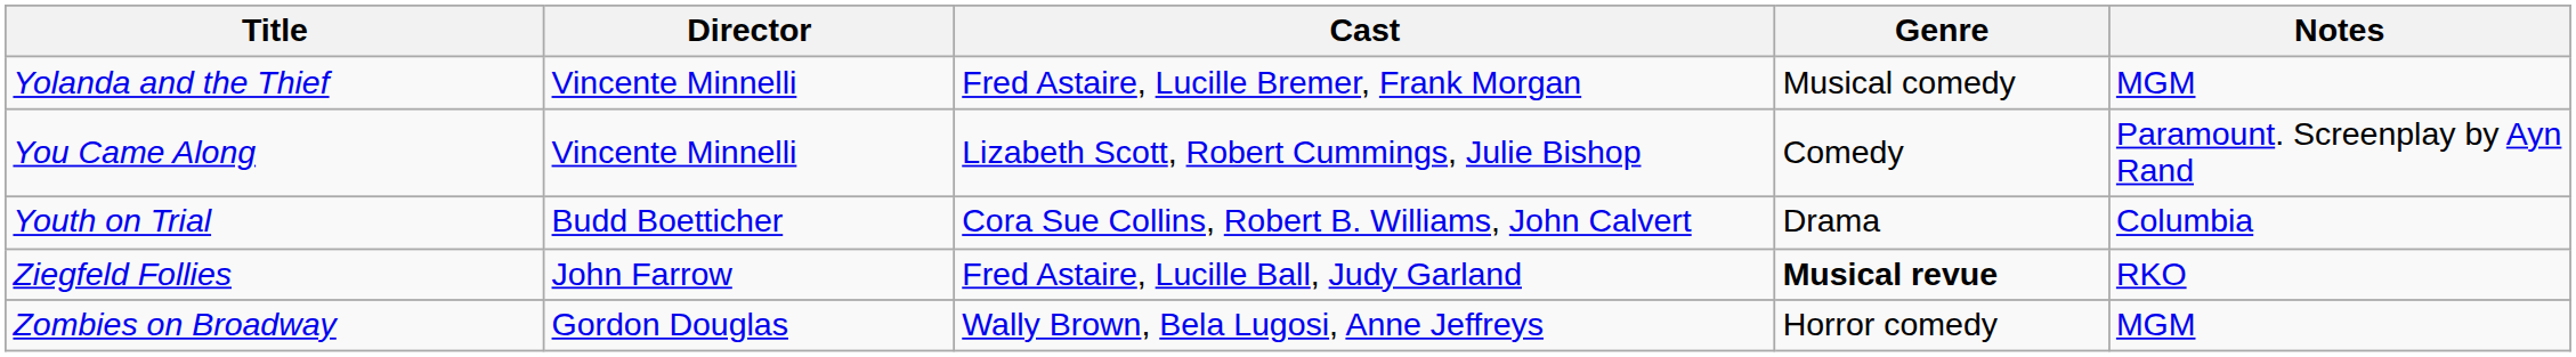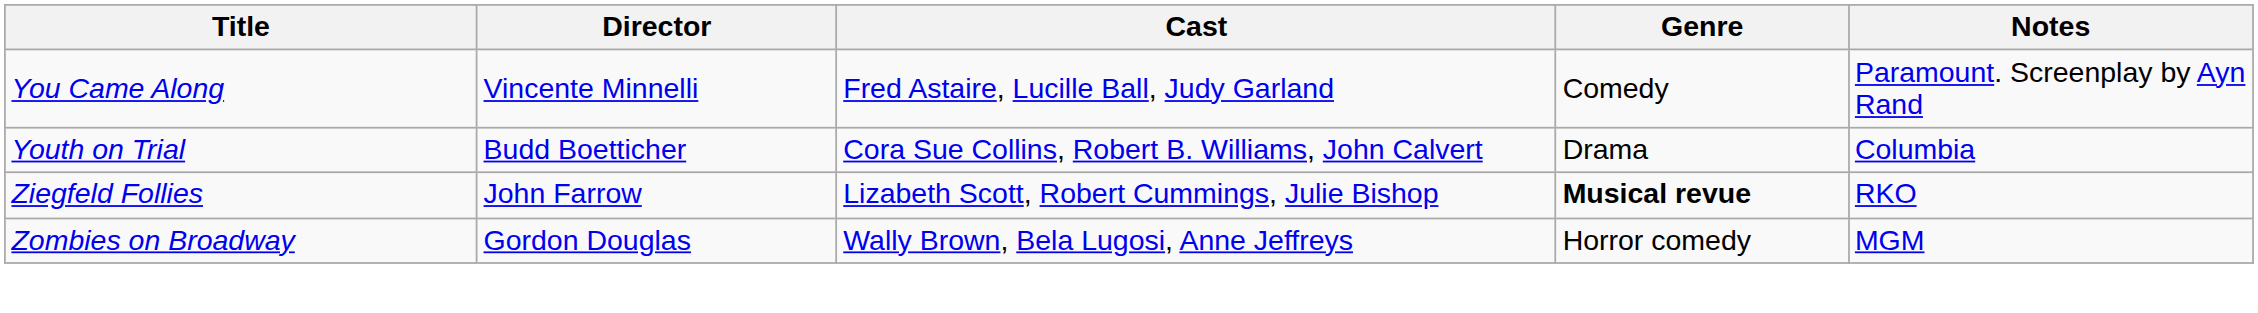- row: Yolanda and the Thief | Vincente Minnelli | Fred Astaire, Lucille Bremer, Frank Morgan | Musical comedy | MGM
You Came Along | Cast: Lizabeth Scott, Robert Cummings, Julie Bishop -> Fred Astaire, Lucille Ball, Judy Garland
Ziegfeld Follies | Cast: Fred Astaire, Lucille Ball, Judy Garland -> Lizabeth Scott, Robert Cummings, Julie Bishop
